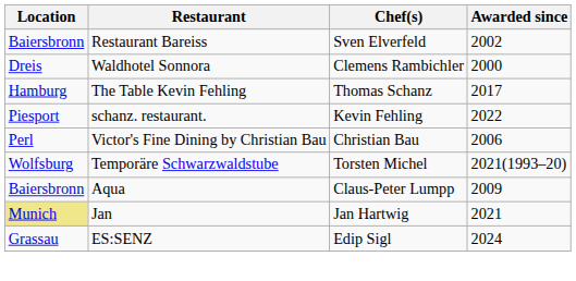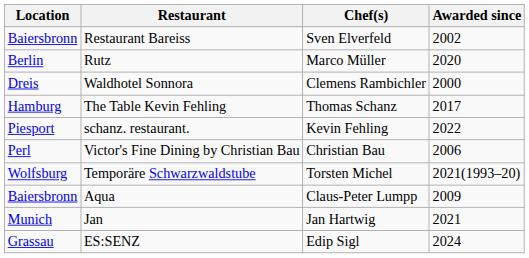+ row: Berlin | Rutz | Marco Müller | 2020
Jan | Location: khaki background -> no background
